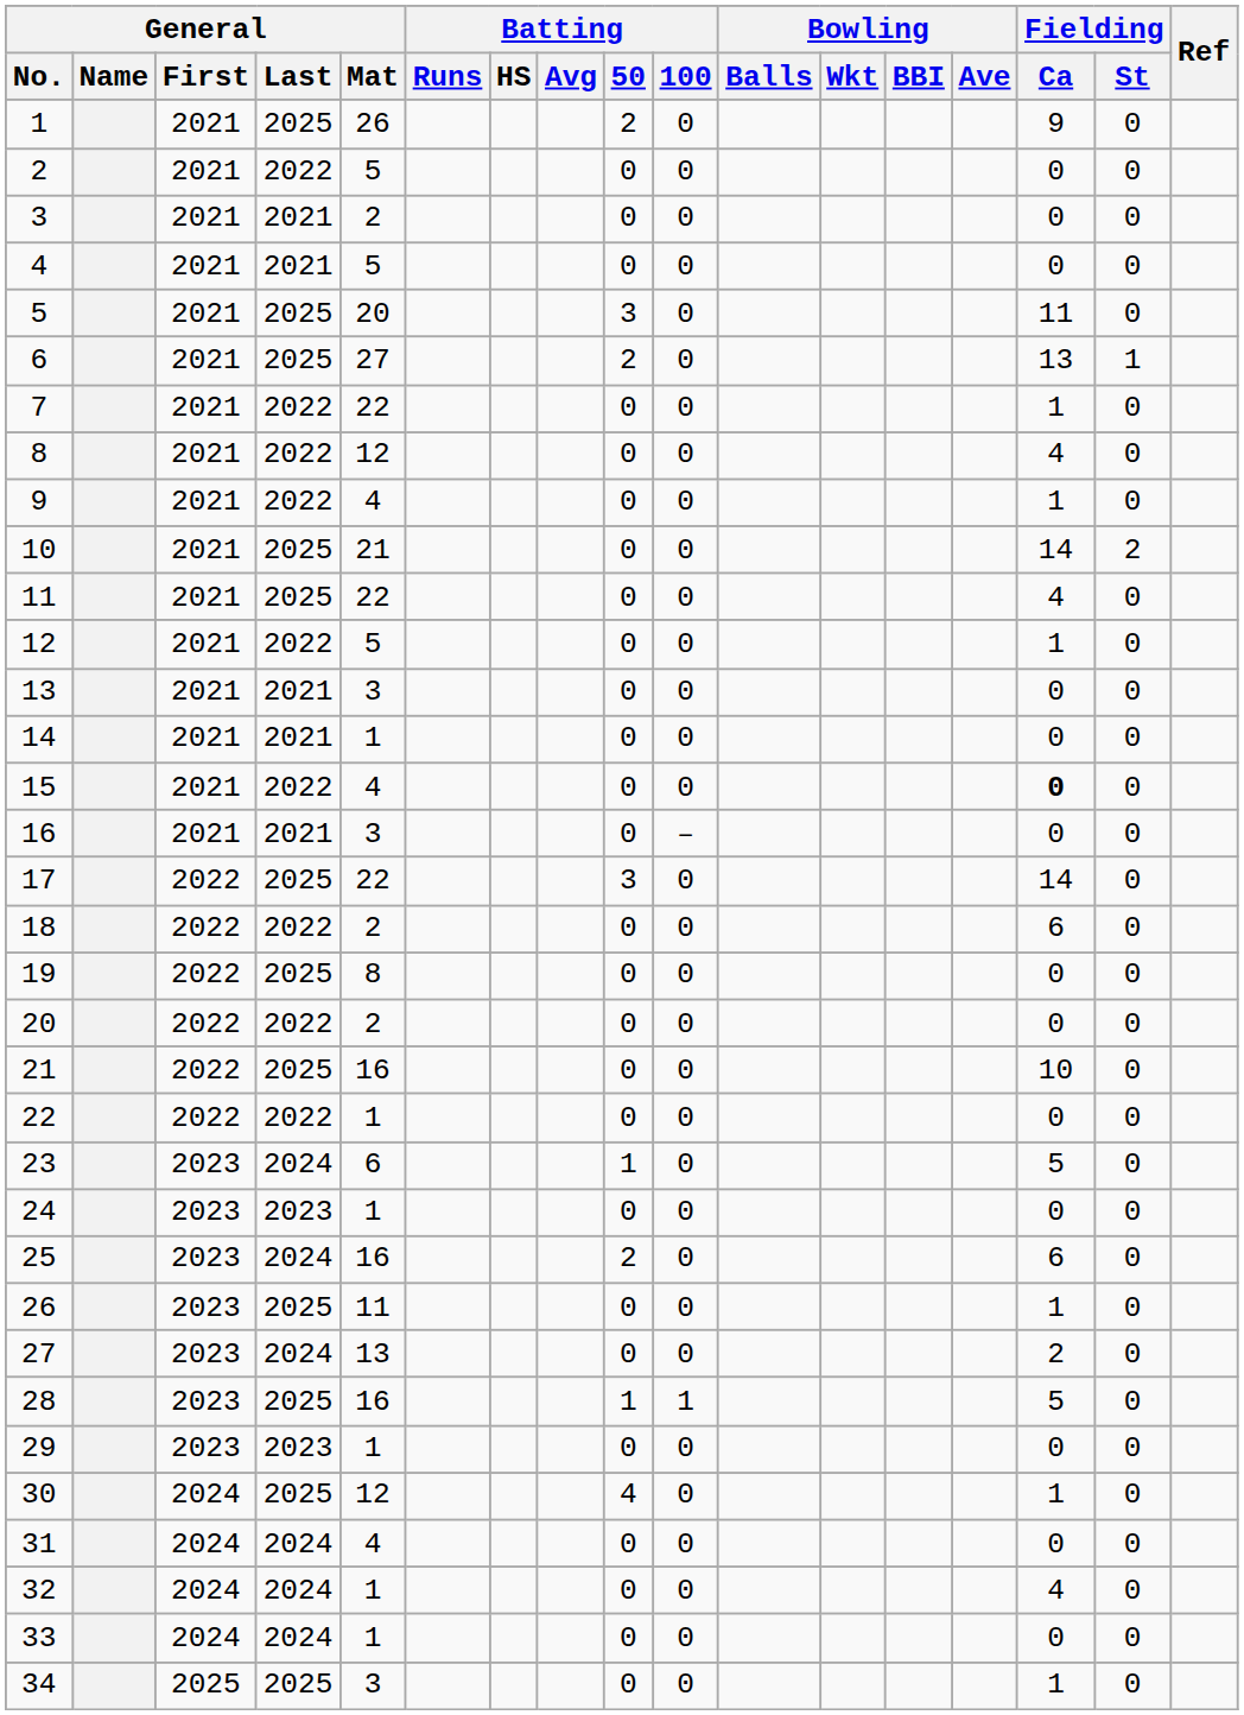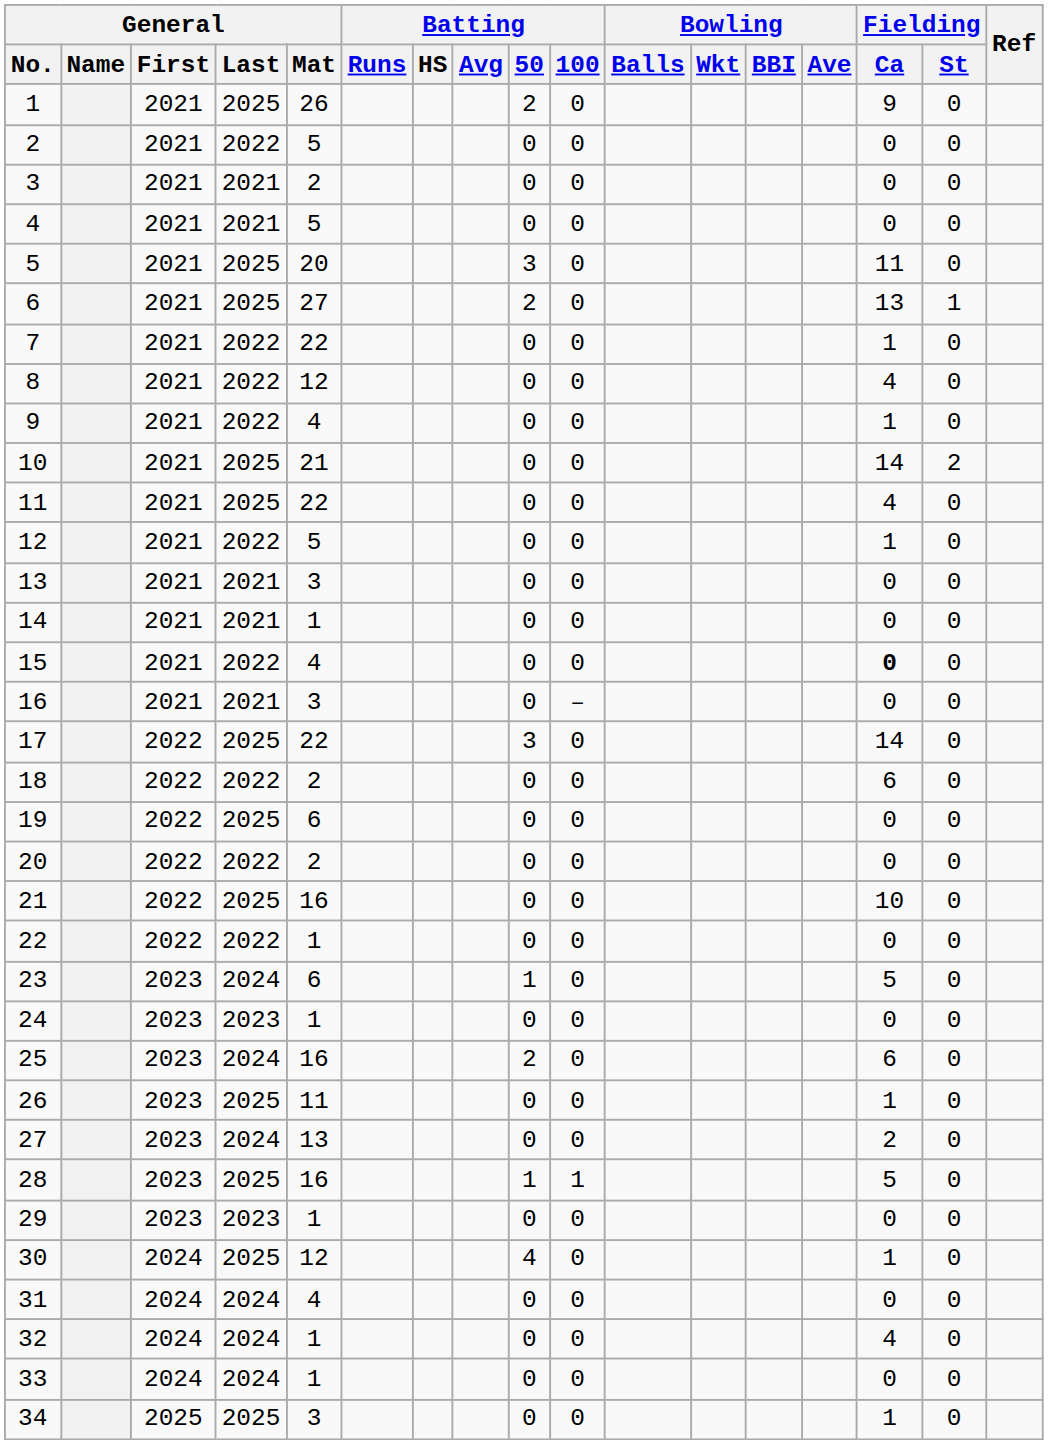19 | General / Mat: 8 -> 6
